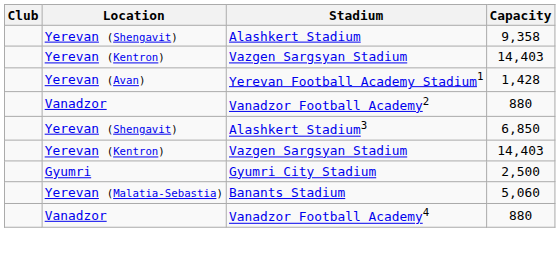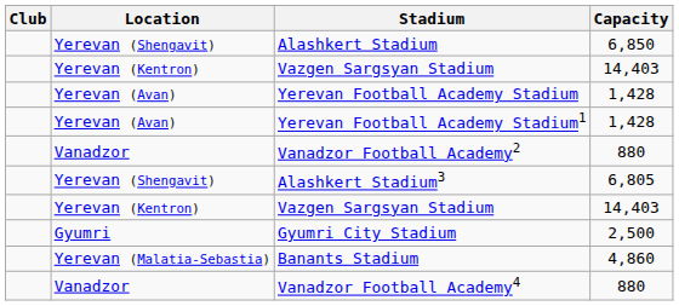Alashkert Stadium | Capacity: 9,358 -> 6,850
+ row: Yerevan (Avan) | Yerevan Football Academy Stadium | 1,428
Alashkert Stadium3 | Capacity: 6,850 -> 6,805
Banants Stadium | Capacity: 5,060 -> 4,860
